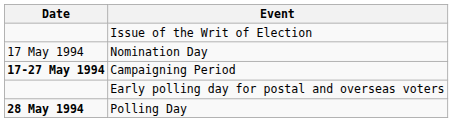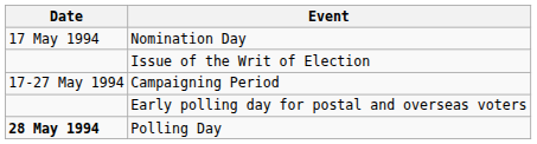rows swapped: Issue of the Writ of Election <-> Nomination Day
Campaigning Period | Date: bold -> normal
